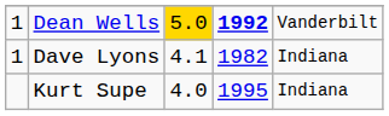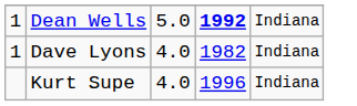Dean Wells | column 3: gold background -> no background
Dean Wells | column 5: Vanderbilt -> Indiana
Dave Lyons | column 3: 4.1 -> 4.0
Kurt Supe | column 4: 1995 -> 1996
